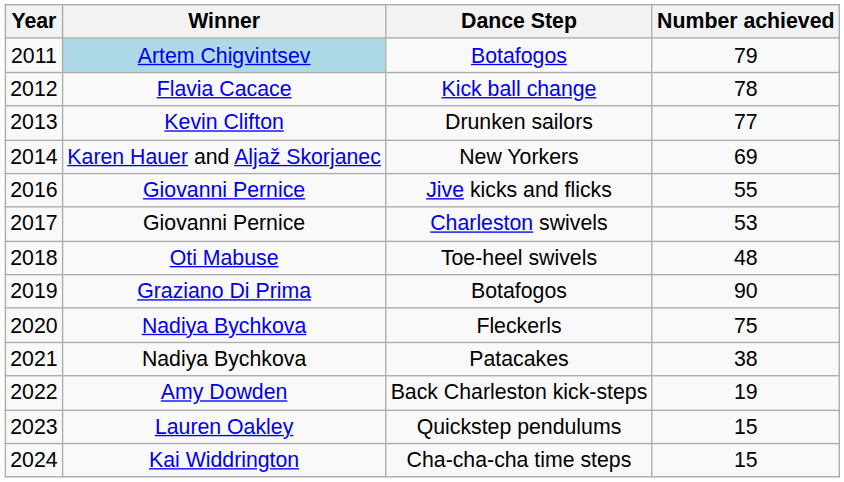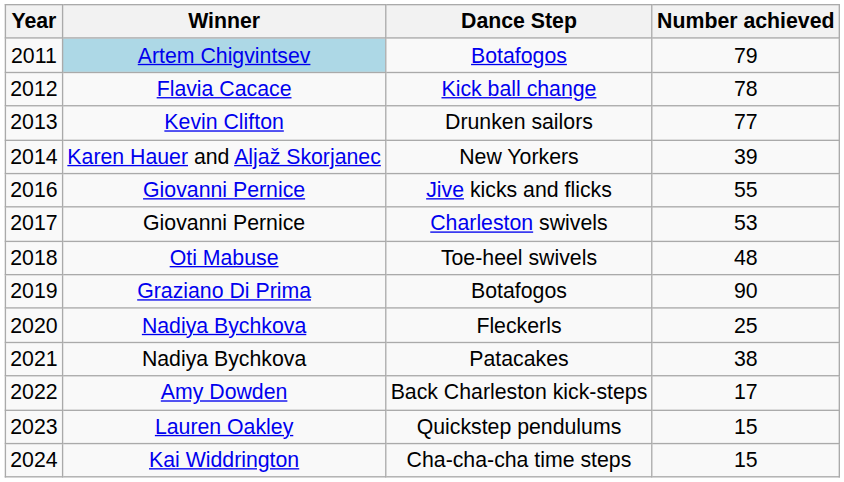New Yorkers | Number achieved: 69 -> 39
Fleckerls | Number achieved: 75 -> 25
Back Charleston kick-steps | Number achieved: 19 -> 17
